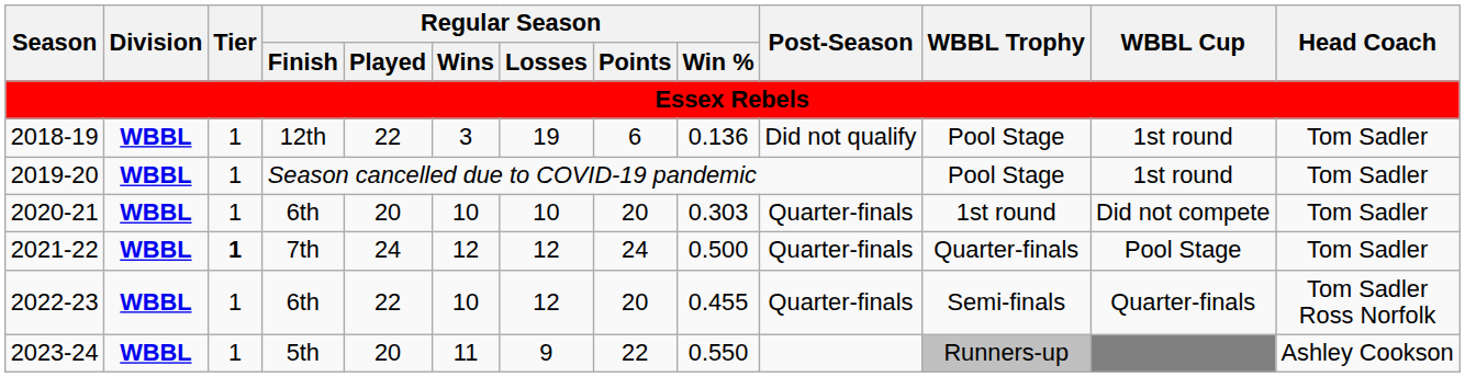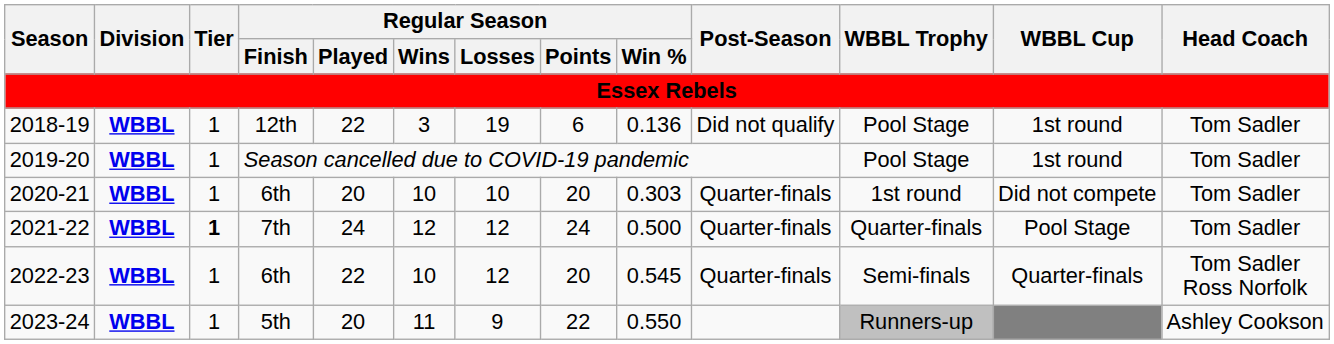2022-23 | Regular Season / Win %: 0.455 -> 0.545
